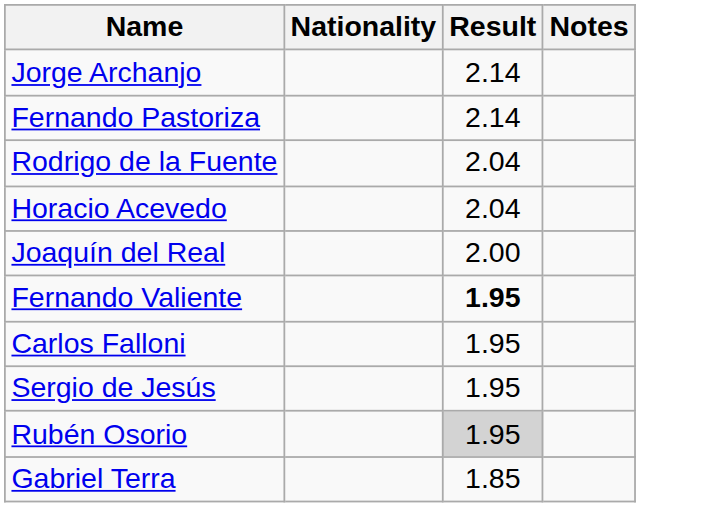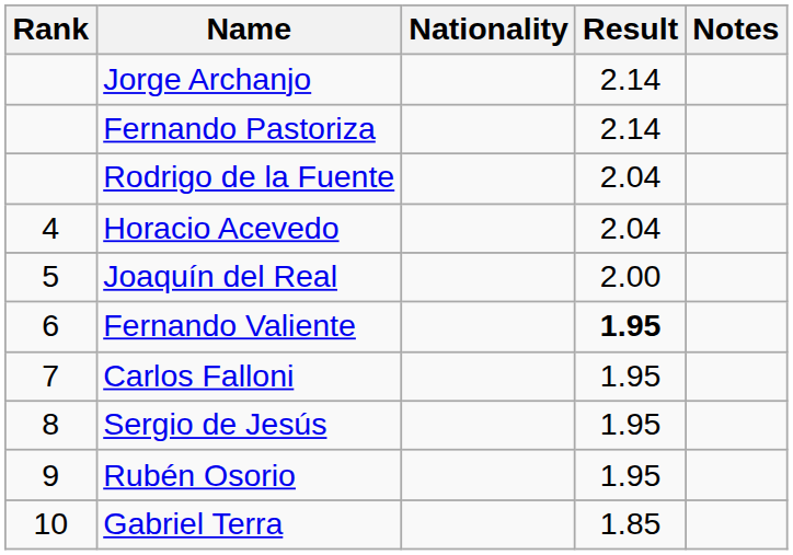+ column: Rank | 4 | 5 | 6 | 7 | 8 | 9 | 10
Rubén Osorio | Result: lightgrey background -> no background
